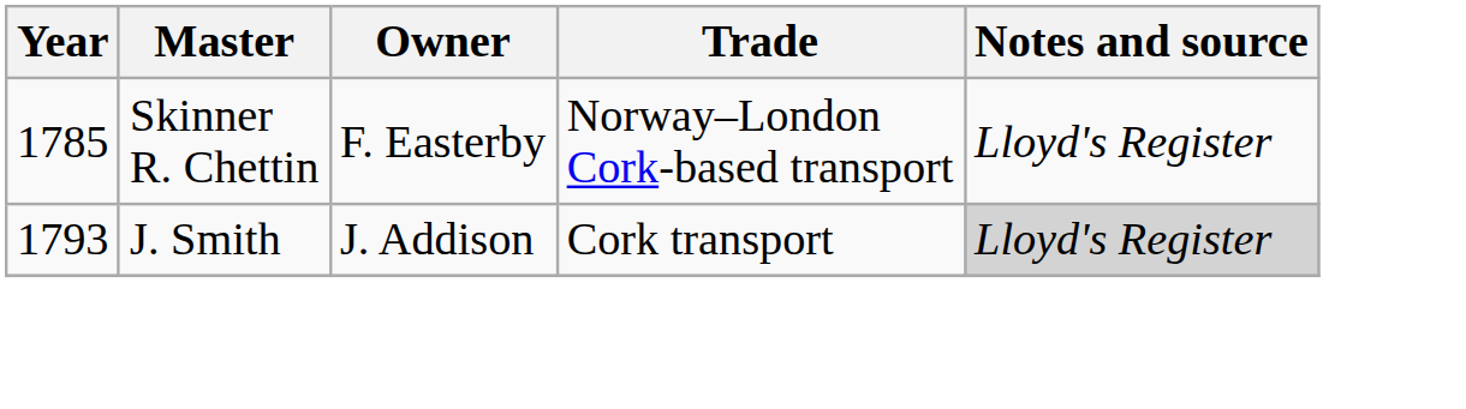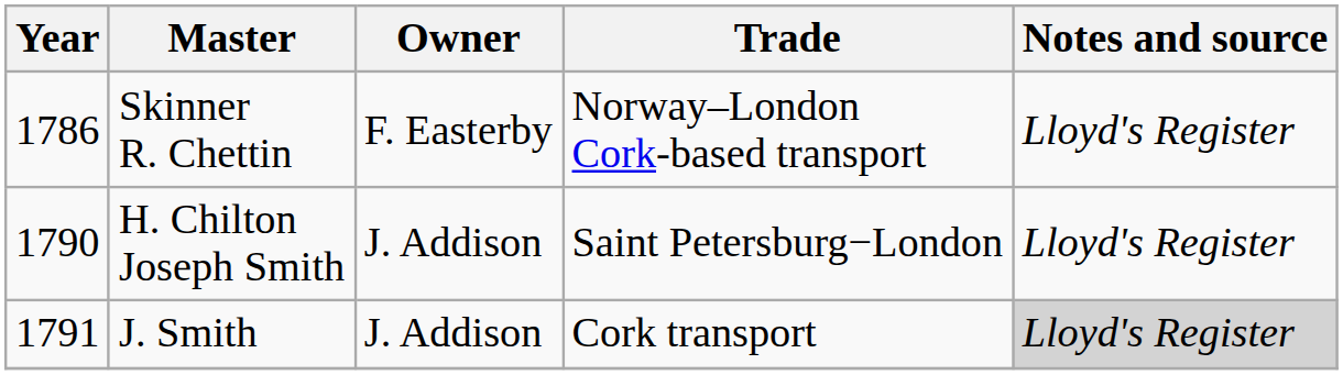Skinner R. Chettin | Year: 1785 -> 1786
+ row: 1790 | H. Chilton Joseph Smith | J. Addison | Saint Petersburg−London | Lloyd's Register
J. Smith | Year: 1793 -> 1791
